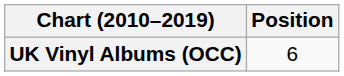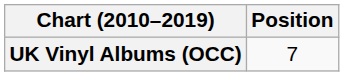UK Vinyl Albums (OCC) | Position: 6 -> 7
